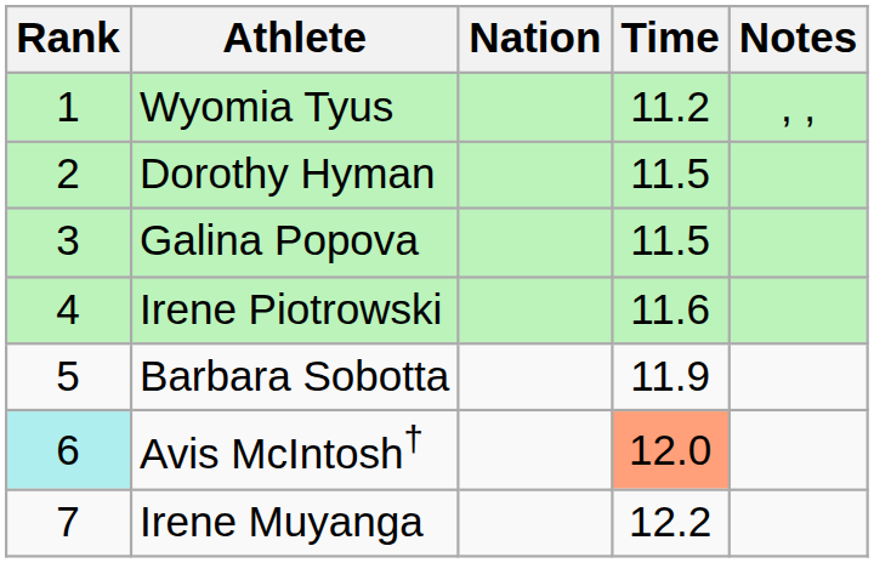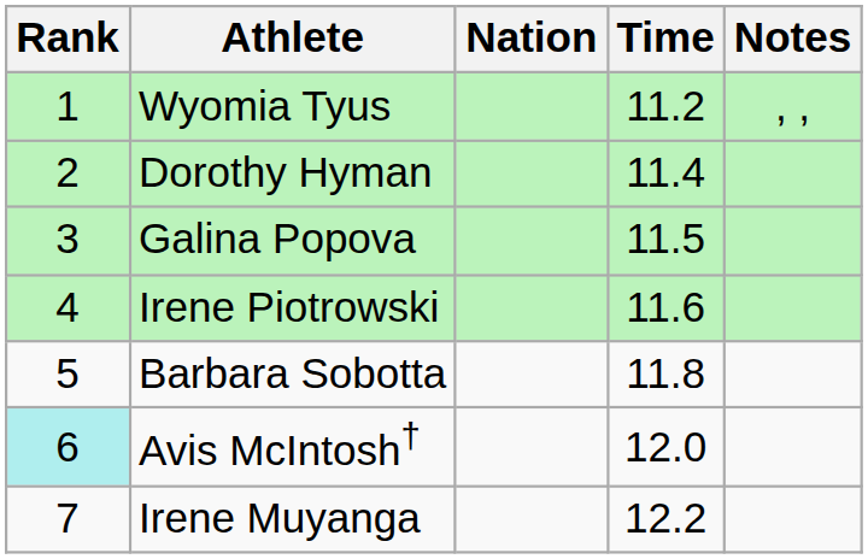Dorothy Hyman | Time: 11.5 -> 11.4
Barbara Sobotta | Time: 11.9 -> 11.8
Avis McIntosh† | Time: lightsalmon background -> no background
